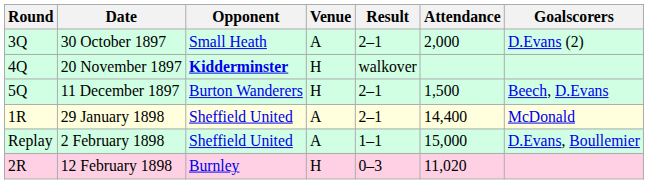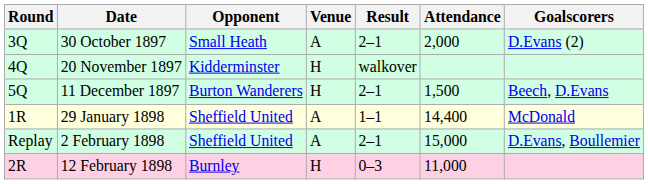20 November 1897 | Opponent: bold -> normal
29 January 1898 | Result: 2–1 -> 1–1
2 February 1898 | Result: 1–1 -> 2–1
12 February 1898 | Attendance: 11,020 -> 11,000
